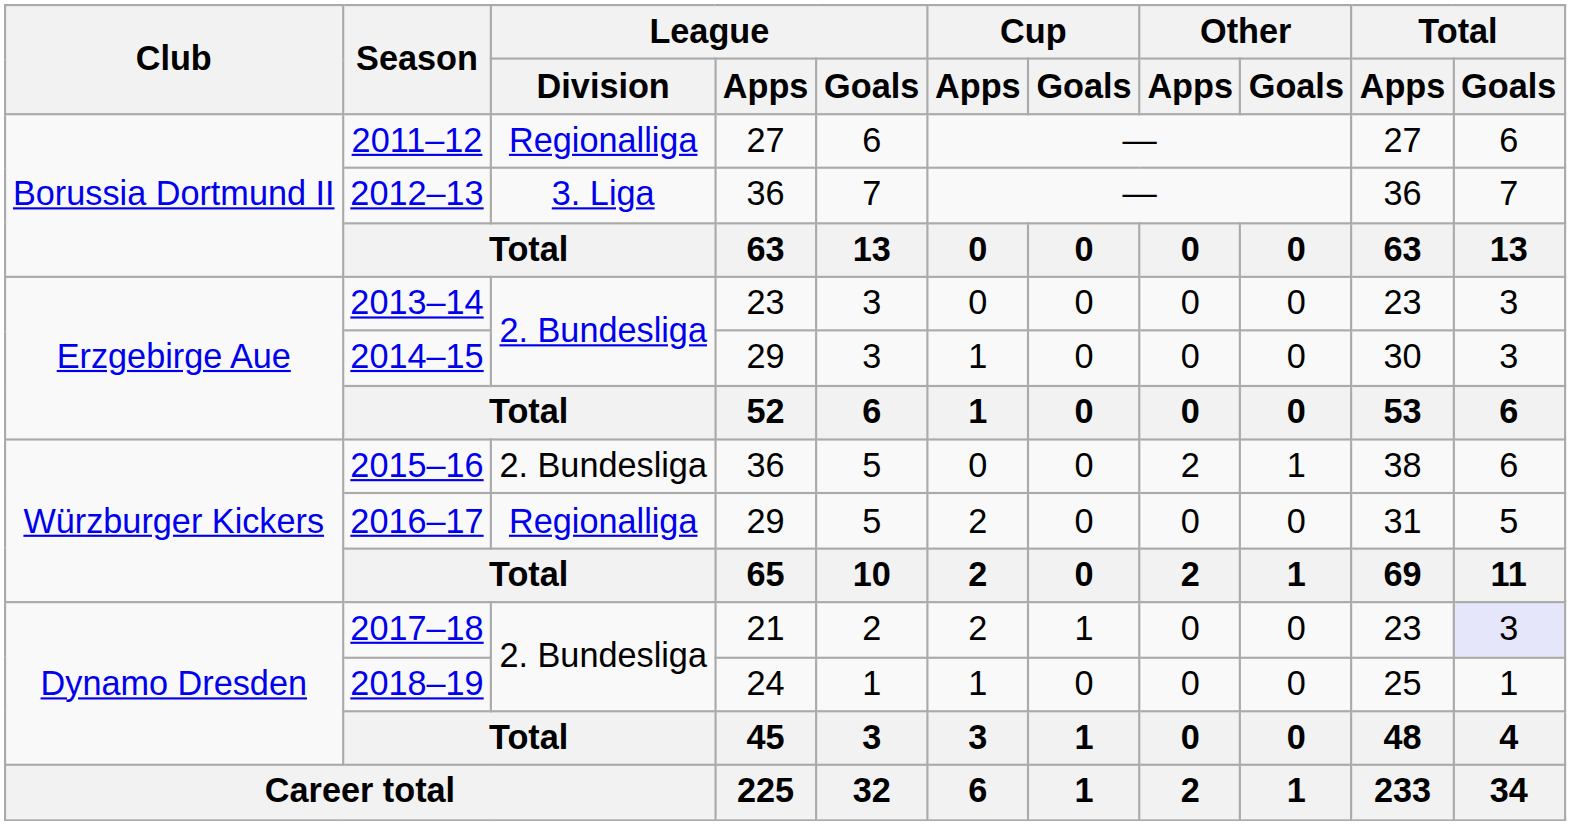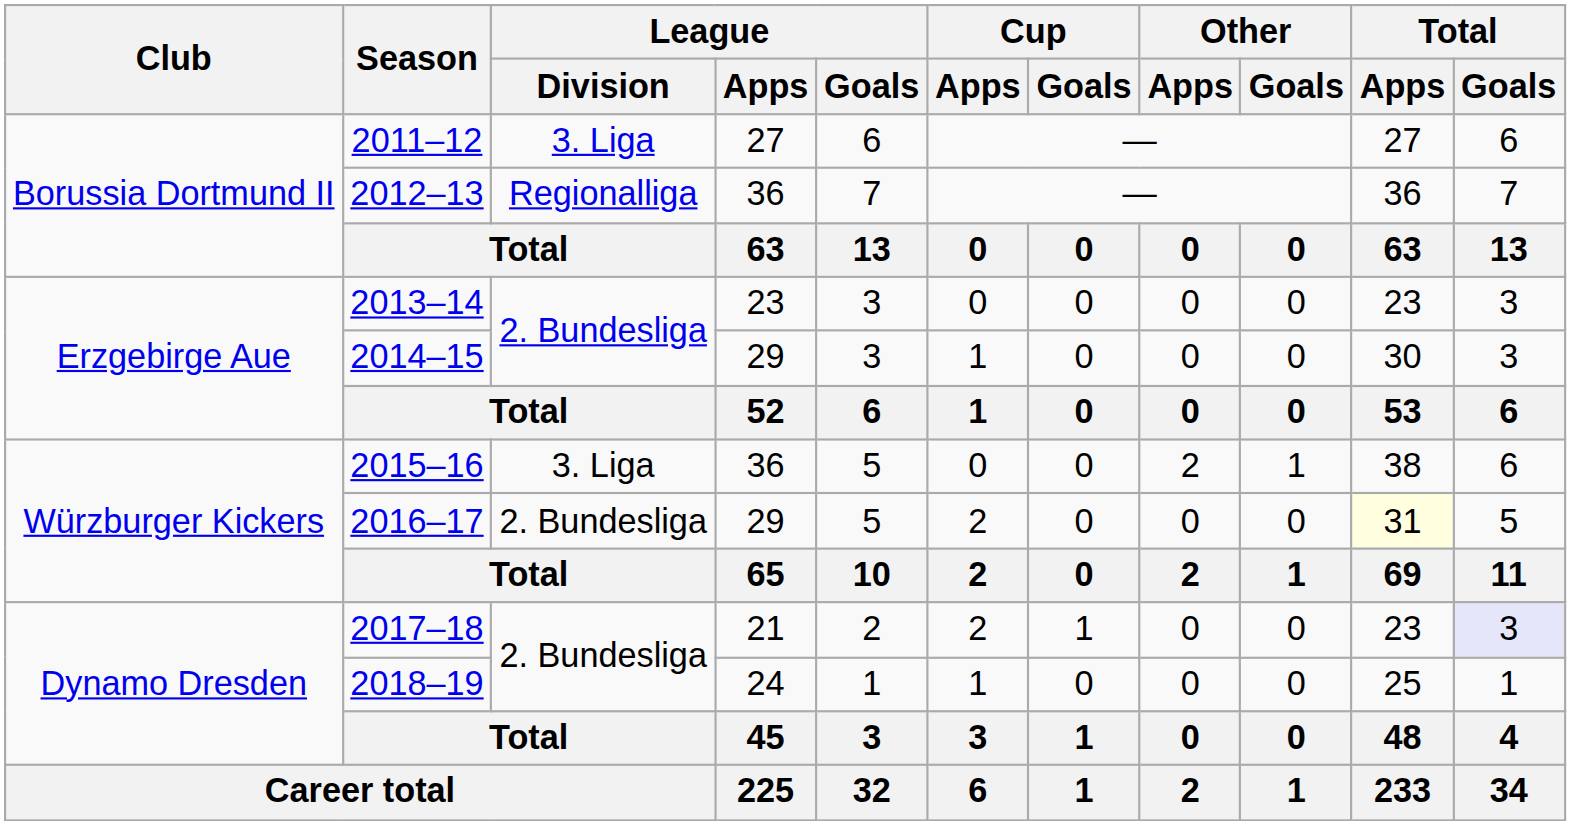2011–12 | League / Division: Regionalliga -> 3. Liga
2012–13 | League / Division: 3. Liga -> Regionalliga
2015–16 | League / Division: 2. Bundesliga -> 3. Liga
2016–17 | League / Division: Regionalliga -> 2. Bundesliga
2016–17 | Total / Apps: no background -> lightyellow background
